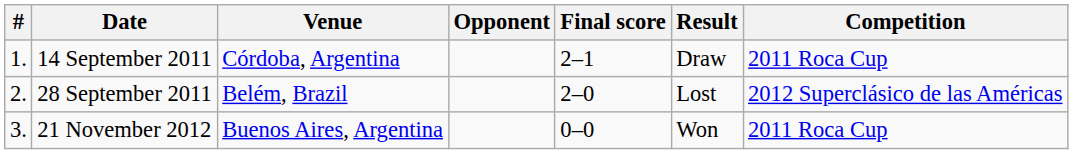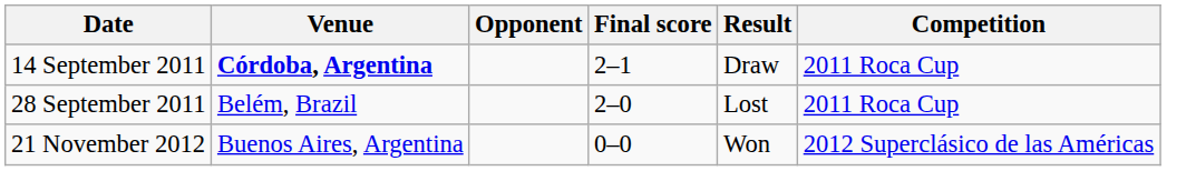- column: # | 1. | 2. | 3.
14 September 2011 | Venue: normal -> bold
28 September 2011 | Competition: 2012 Superclásico de las Américas -> 2011 Roca Cup
21 November 2012 | Competition: 2011 Roca Cup -> 2012 Superclásico de las Américas
